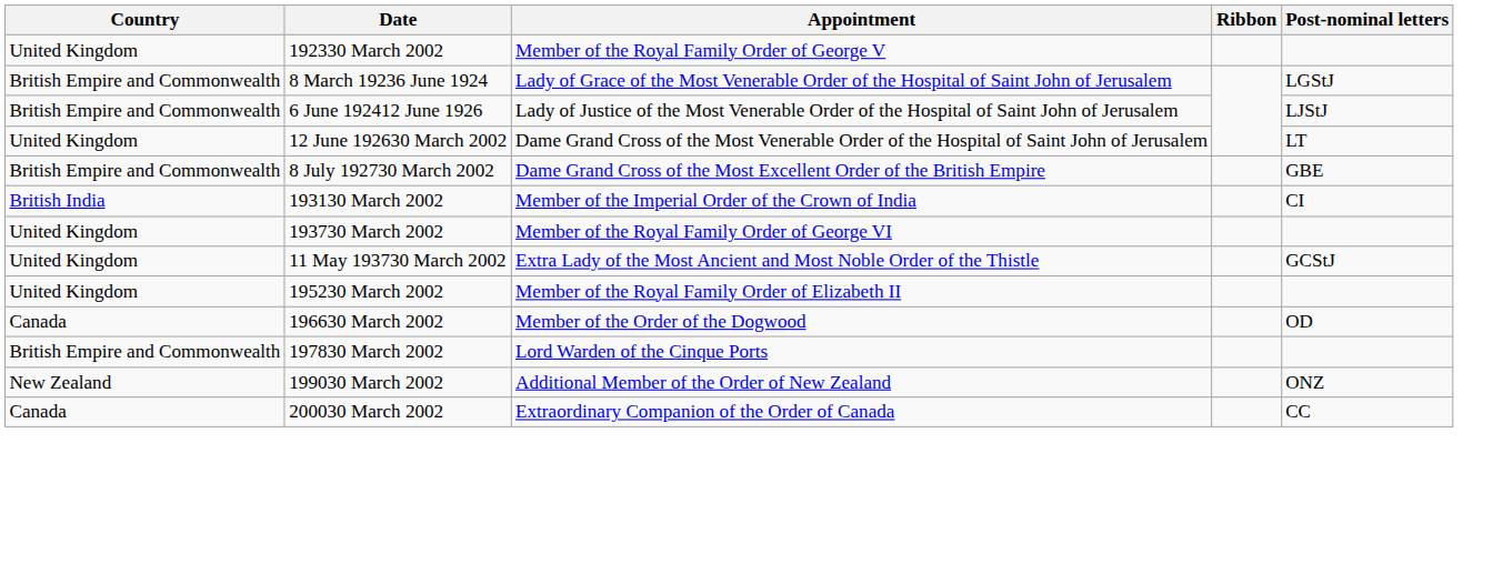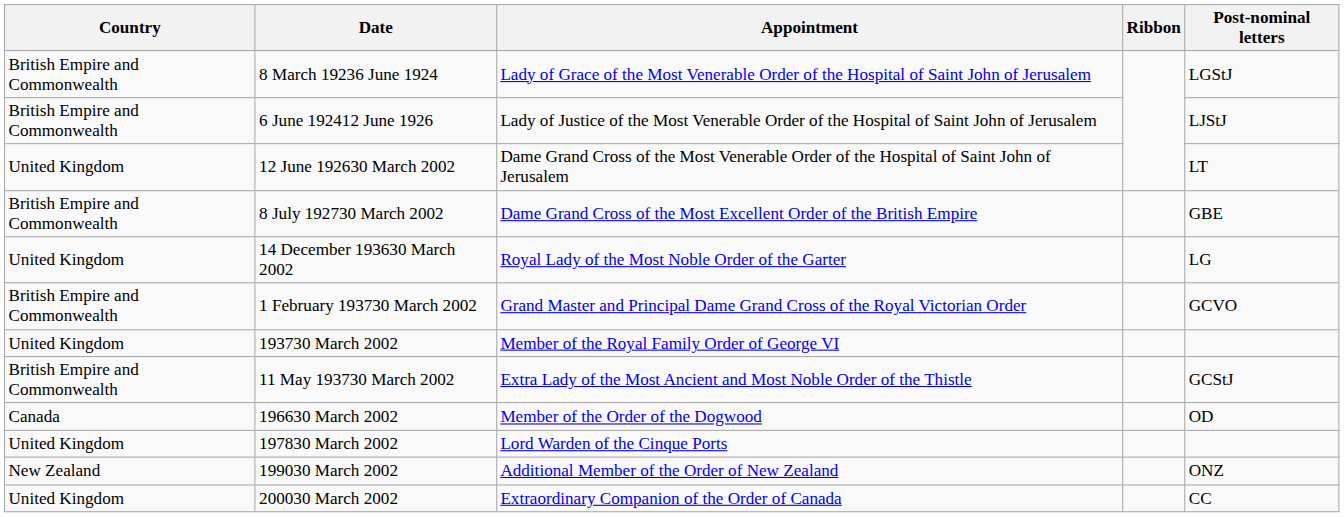- row: United Kingdom | 192330 March 2002 | Member of the Royal Family Order of George V
- row: British India | 193130 March 2002 | Member of the Imperial Order of the Crown of India | CI
+ row: United Kingdom | 14 December 193630 March 2002 | Royal Lady of the Most Noble Order of the Garter | LG
+ row: British Empire and Commonwealth | 1 February 193730 March 2002 | Grand Master and Principal Dame Grand Cross of the Royal Victorian Order | GCVO
11 May 193730 March 2002 | Country: United Kingdom -> British Empire and Commonwealth
- row: United Kingdom | 195230 March 2002 | Member of the Royal Family Order of Elizabeth II
197830 March 2002 | Country: British Empire and Commonwealth -> United Kingdom
200030 March 2002 | Country: Canada -> United Kingdom
